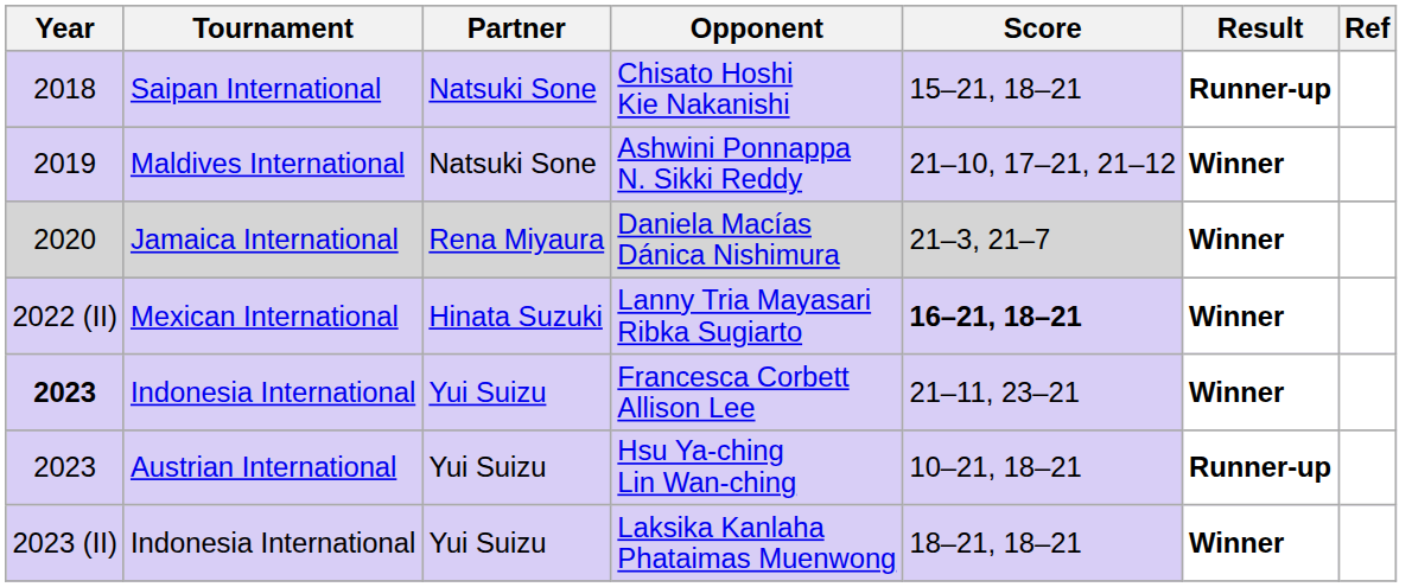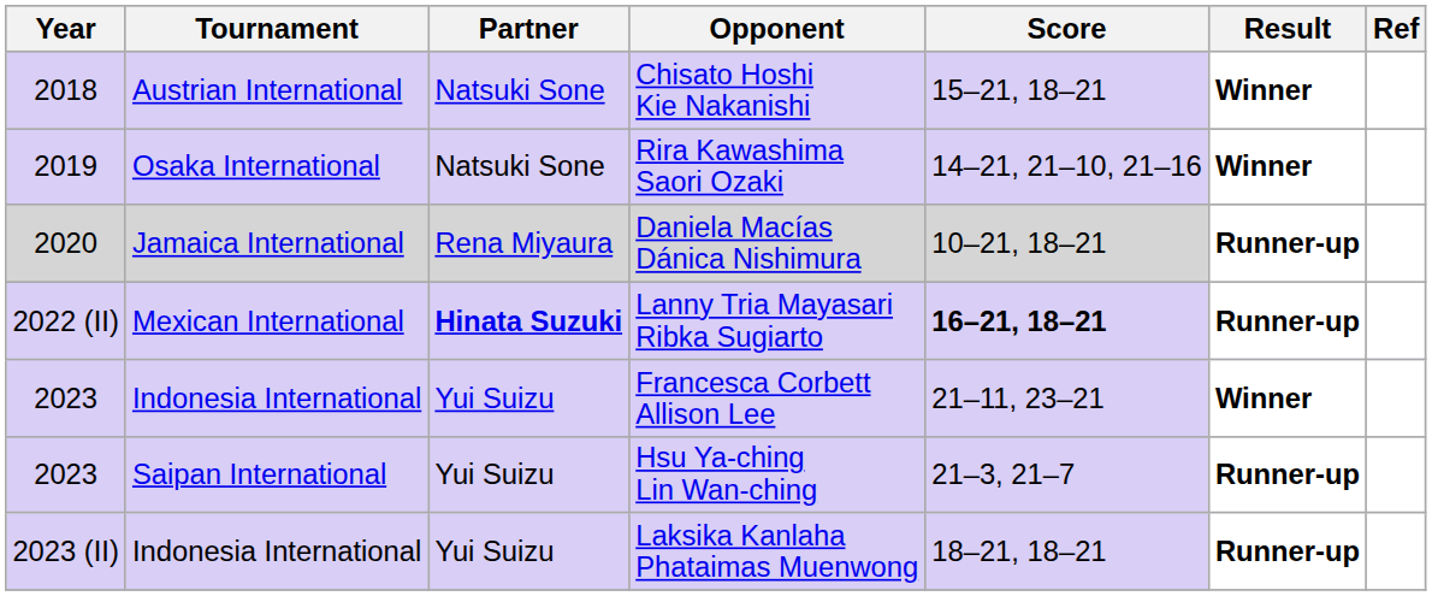Chisato Hoshi Kie Nakanishi | Tournament: Saipan International -> Austrian International
Chisato Hoshi Kie Nakanishi | Result: Runner-up -> Winner
+ row: 2019 | Osaka International | Natsuki Sone | Rira Kawashima Saori Ozaki | 14–21, 21–10, 21–16 | Winner
- row: 2019 | Maldives International | Natsuki Sone | Ashwini Ponnappa N. Sikki Reddy | 21–10, 17–21, 21–12 | Winner
Daniela Macías Dánica Nishimura | Score: 21–3, 21–7 -> 10–21, 18–21
Daniela Macías Dánica Nishimura | Result: Winner -> Runner-up
Lanny Tria Mayasari Ribka Sugiarto | Partner: normal -> bold
Lanny Tria Mayasari Ribka Sugiarto | Result: Winner -> Runner-up
Francesca Corbett Allison Lee | Year: bold -> normal
Hsu Ya-ching Lin Wan-ching | Tournament: Austrian International -> Saipan International
Hsu Ya-ching Lin Wan-ching | Score: 10–21, 18–21 -> 21–3, 21–7
Laksika Kanlaha Phataimas Muenwong | Result: Winner -> Runner-up
